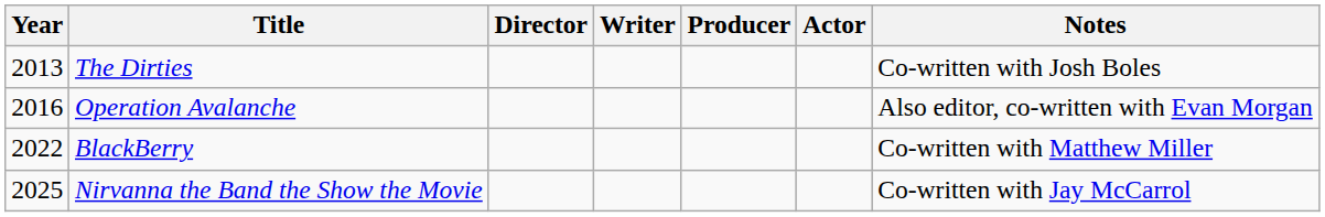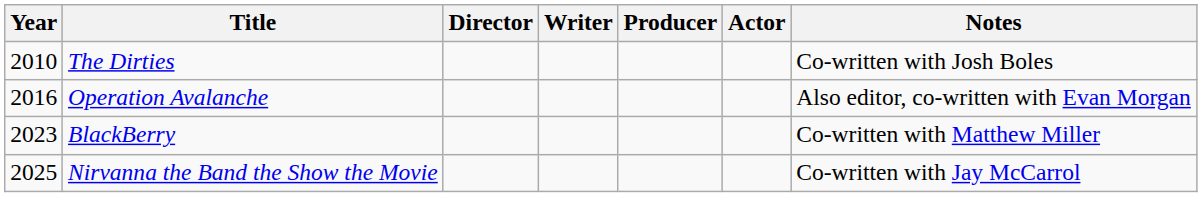The Dirties | Year: 2013 -> 2010
BlackBerry | Year: 2022 -> 2023
